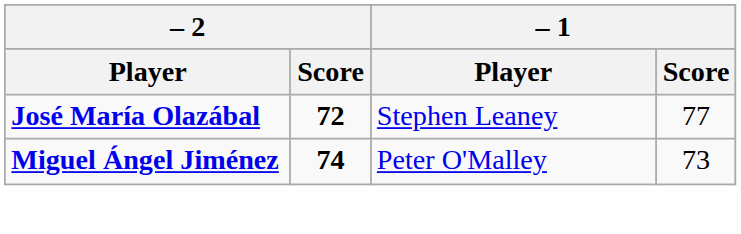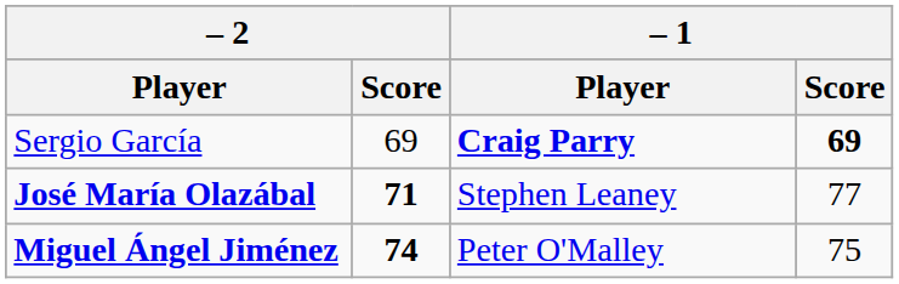+ row: Sergio García | 69 | Craig Parry | 69
José María Olazábal | – 2 / Score: 72 -> 71
Miguel Ángel Jiménez | – 1 / Score: 73 -> 75
